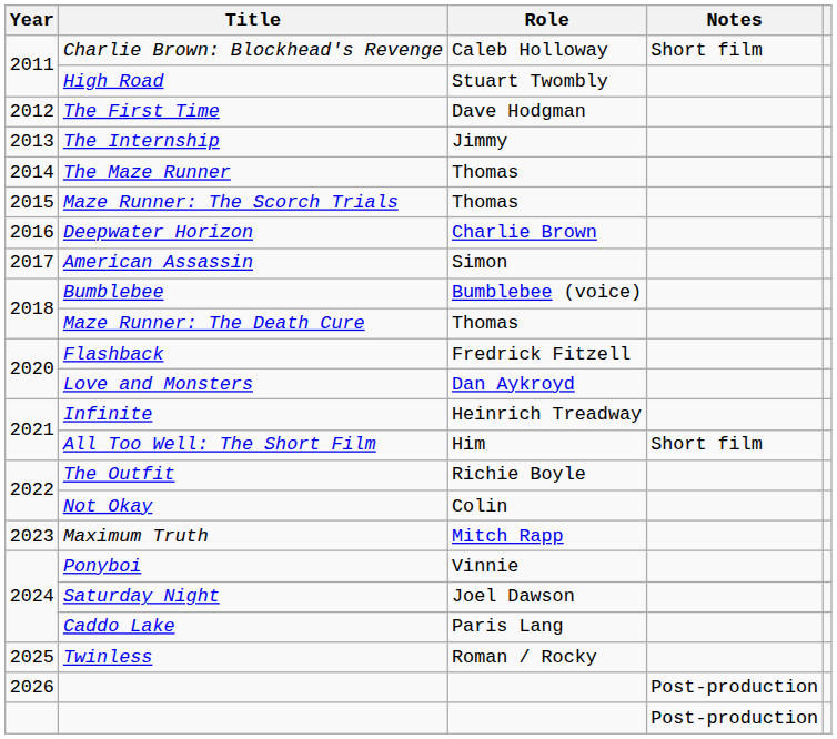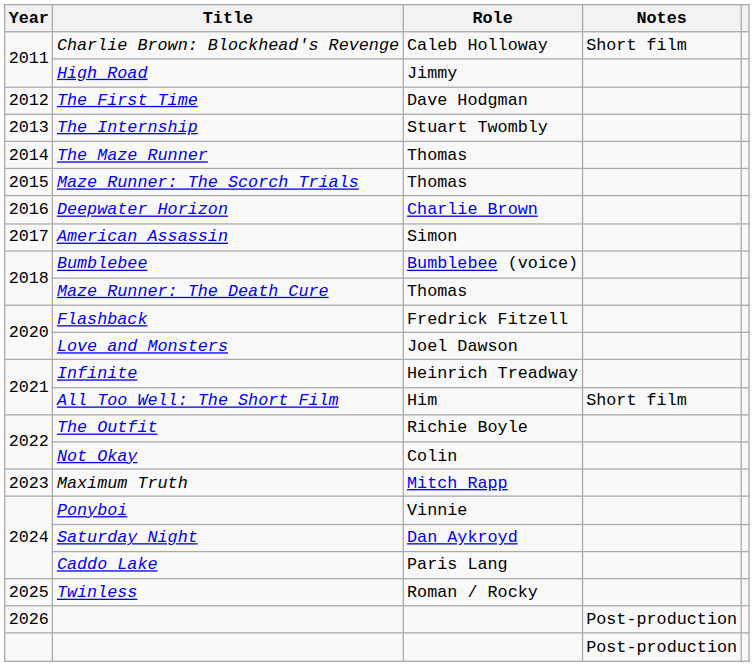High Road | Role: Stuart Twombly -> Jimmy
The Internship | Role: Jimmy -> Stuart Twombly
Love and Monsters | Role: Dan Aykroyd -> Joel Dawson
Saturday Night | Role: Joel Dawson -> Dan Aykroyd
